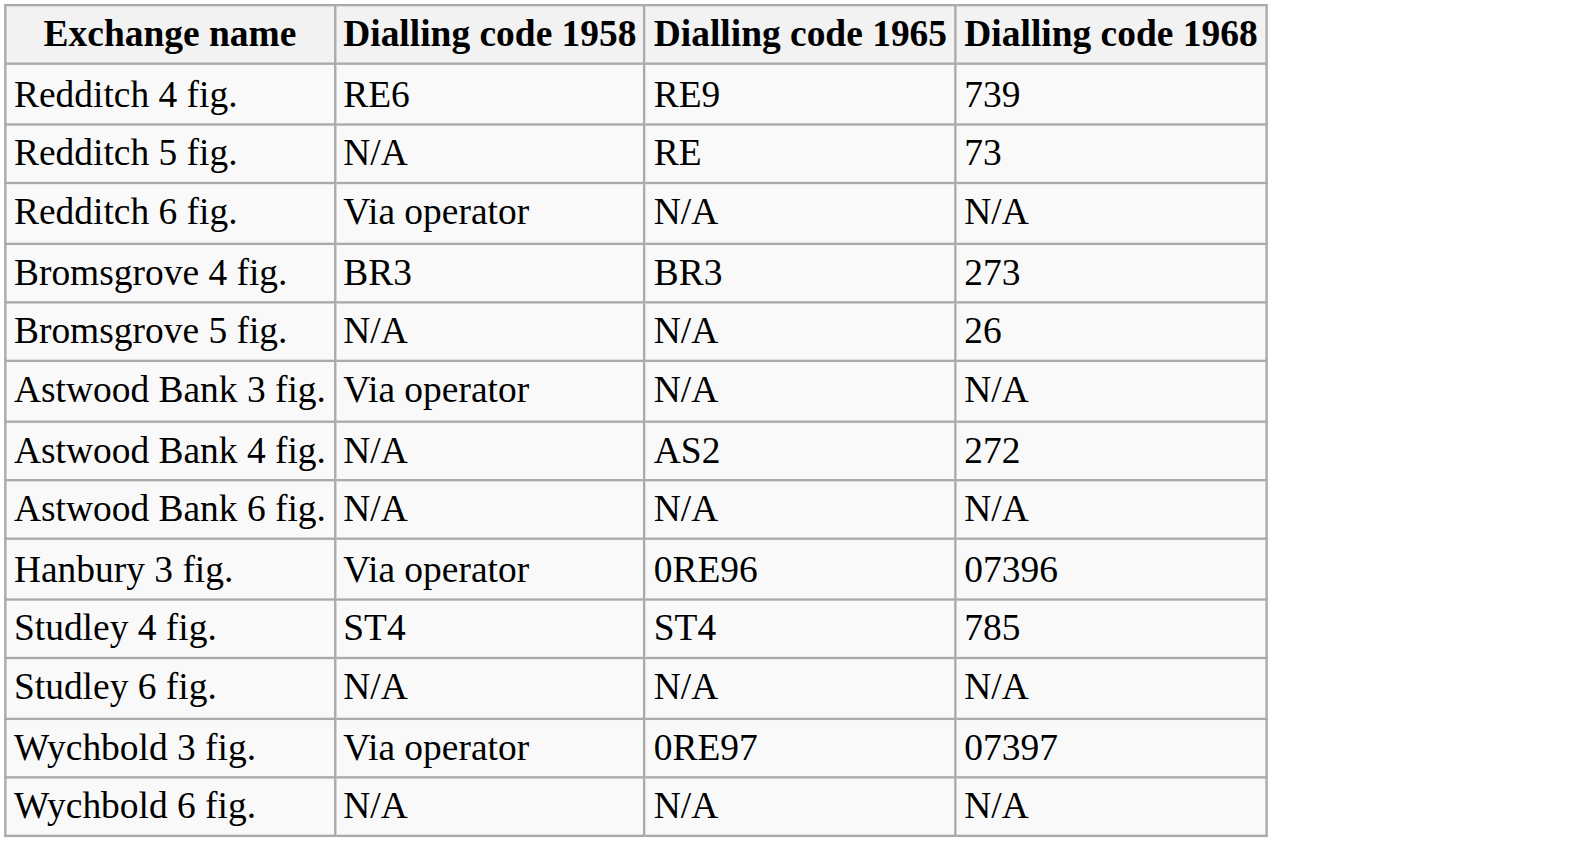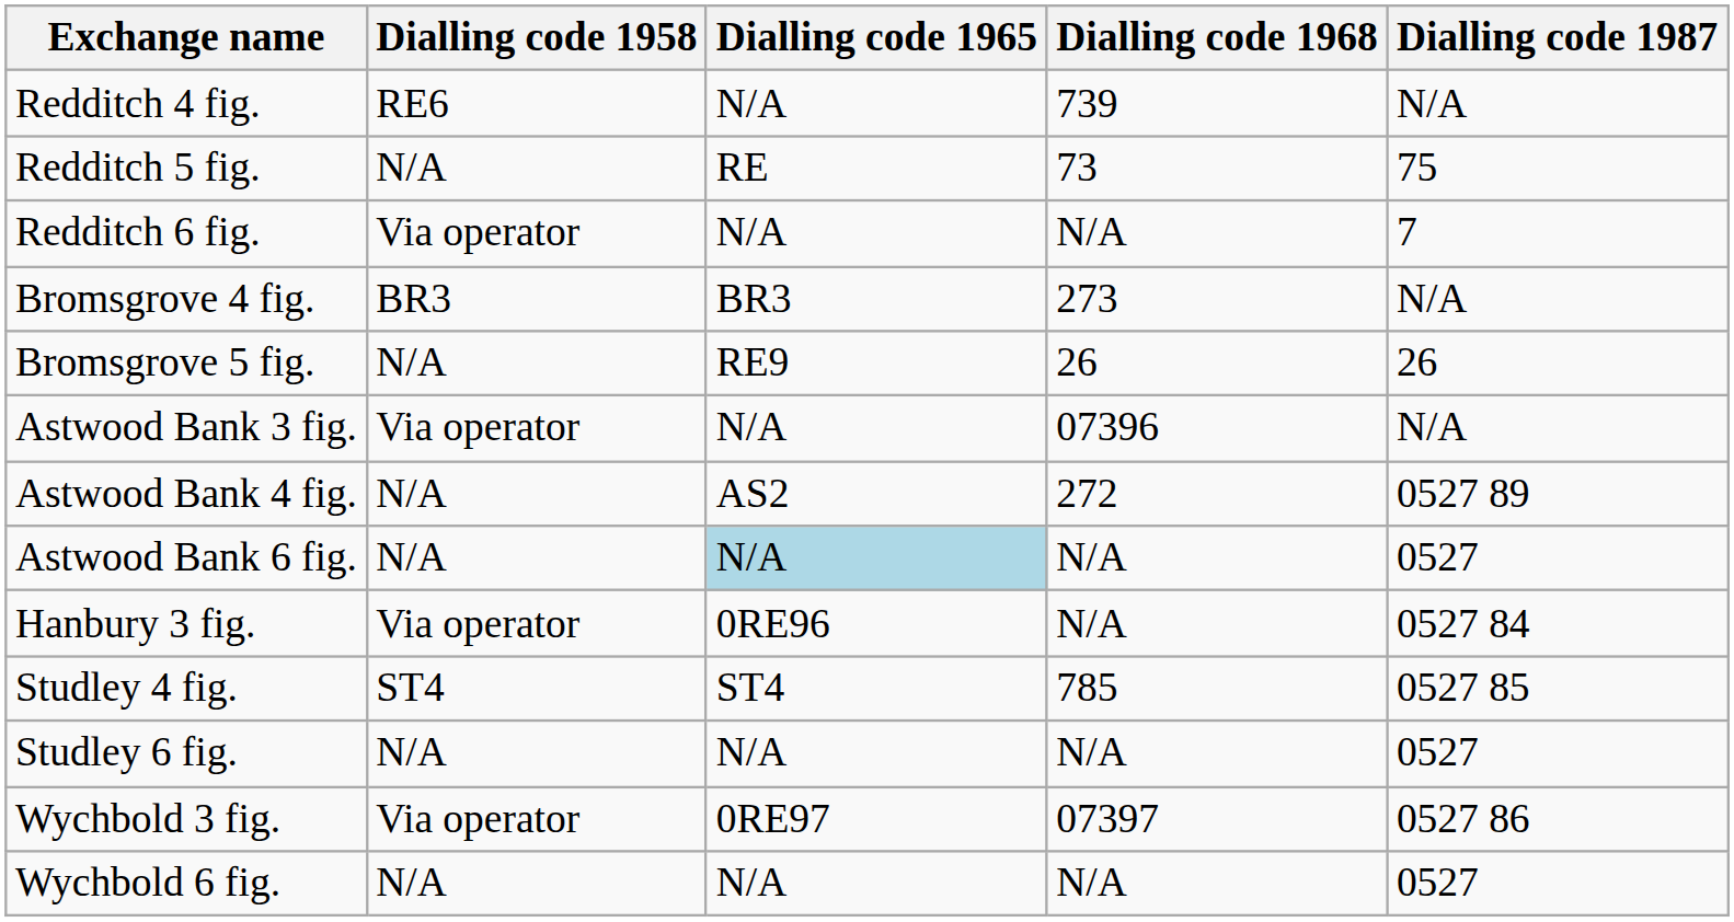+ column: Dialling code 1987 | N/A | 75 | 7 | N/A | 26 | N/A | 0527 89 | 0527 | 0527 84 | 0527 85 | 0527 | 0527 86 | 0527
Redditch 4 fig. | Dialling code 1965: RE9 -> N/A
Bromsgrove 5 fig. | Dialling code 1965: N/A -> RE9
Astwood Bank 3 fig. | Dialling code 1968: N/A -> 07396
Astwood Bank 6 fig. | Dialling code 1965: no background -> lightblue background
Hanbury 3 fig. | Dialling code 1968: 07396 -> N/A
